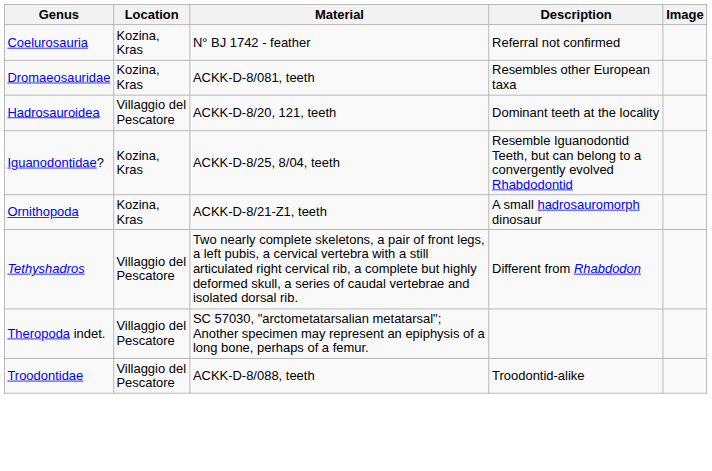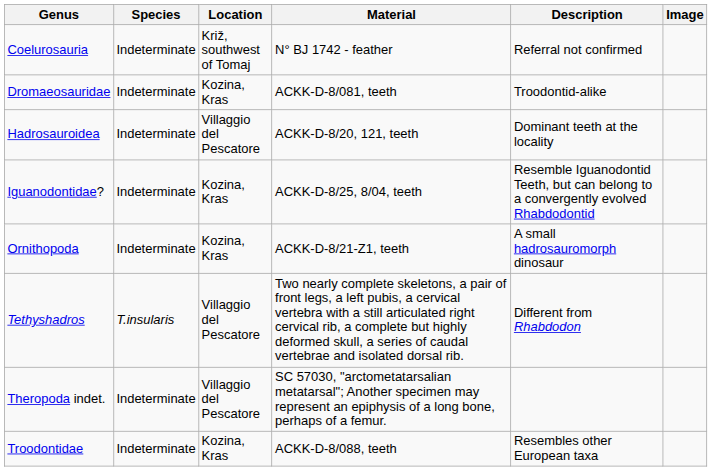+ column: Species | Indeterminate | Indeterminate | Indeterminate | Indeterminate | Indeterminate | T.insularis | Indeterminate | Indeterminate
Coelurosauria | Location: Kozina, Kras -> Križ, southwest of Tomaj
Dromaeosauridae | Description: Resembles other European taxa -> Troodontid-alike
Troodontidae | Location: Villaggio del Pescatore -> Kozina, Kras
Troodontidae | Description: Troodontid-alike -> Resembles other European taxa
